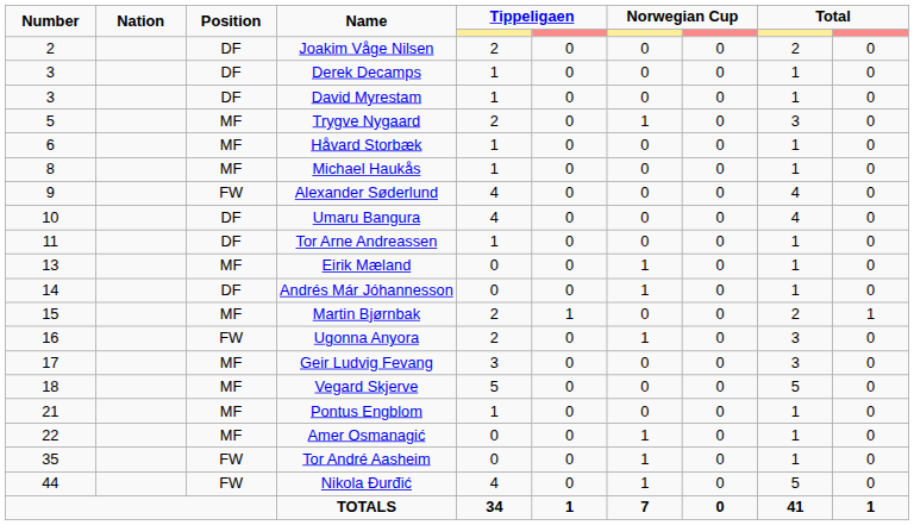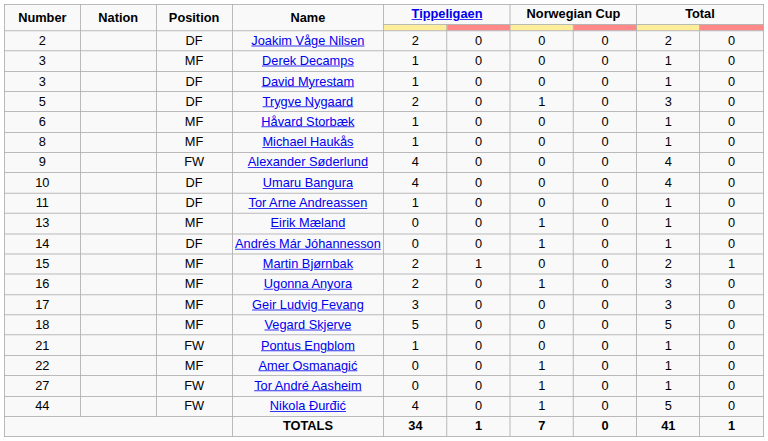Derek Decamps | Position: DF -> MF
Trygve Nygaard | Position: MF -> DF
Ugonna Anyora | Position: FW -> MF
Pontus Engblom | Position: MF -> FW
Tor André Aasheim | Number: 35 -> 27
